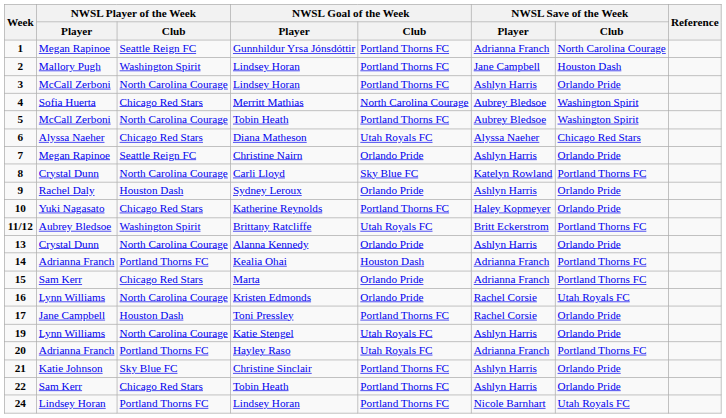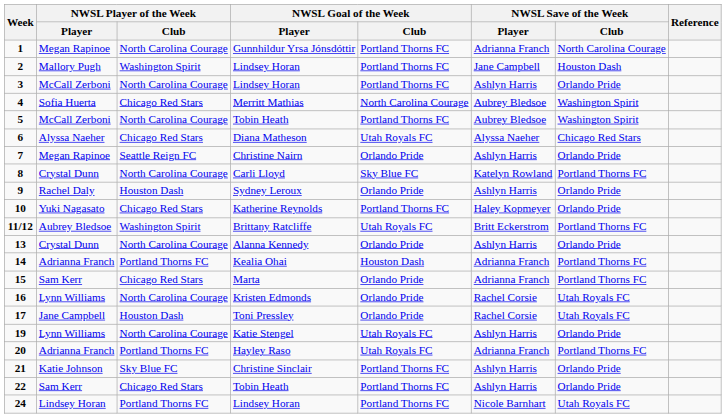1 | NWSL Player of the Week / Club: Seattle Reign FC -> North Carolina Courage
17 | NWSL Goal of the Week / Club: Portland Thorns FC -> Orlando Pride
17 | NWSL Save of the Week / Club: Orlando Pride -> Utah Royals FC
